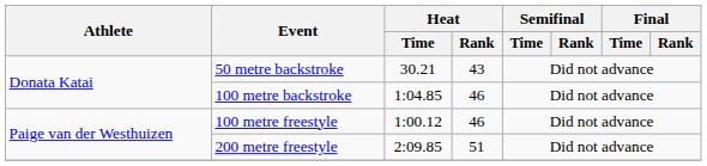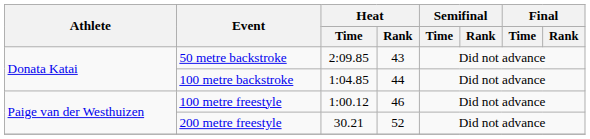50 metre backstroke | Heat / Time: 30.21 -> 2:09.85
100 metre backstroke | Heat / Rank: 46 -> 44
200 metre freestyle | Heat / Time: 2:09.85 -> 30.21
200 metre freestyle | Heat / Rank: 51 -> 52
